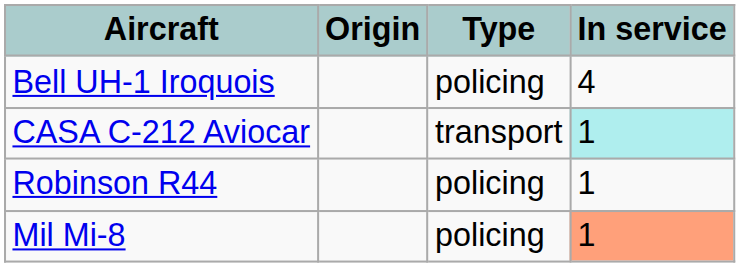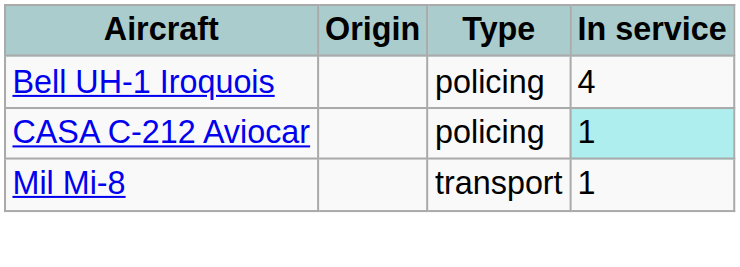CASA C-212 Aviocar | Type: transport -> policing
- row: Robinson R44 | policing | 1
Mil Mi-8 | Type: policing -> transport
Mil Mi-8 | In service: lightsalmon background -> no background
